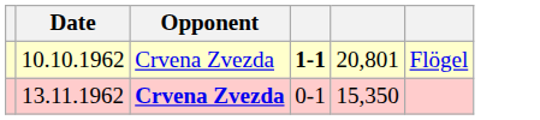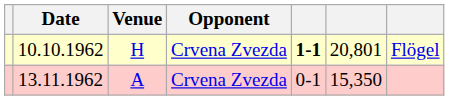+ column: Venue | H | A
13.11.1962 | Opponent: bold -> normal
